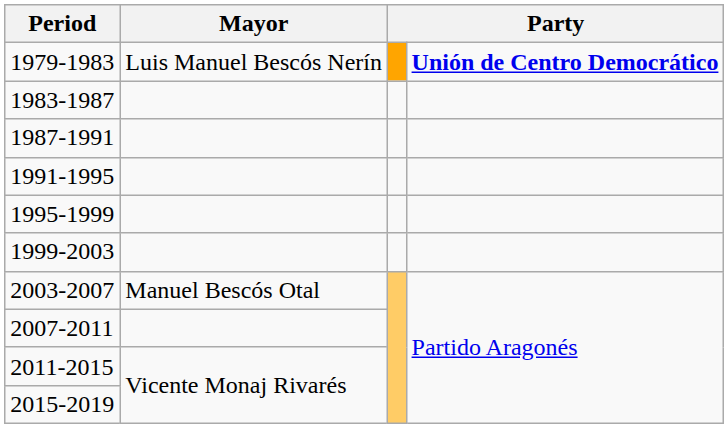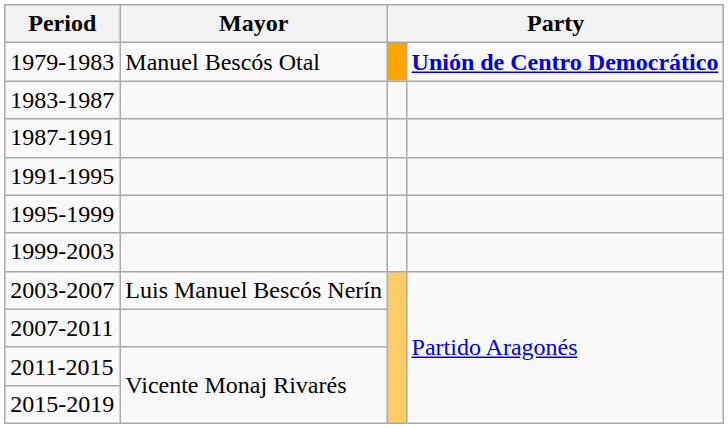1979-1983 | Mayor: Luis Manuel Bescós Nerín -> Manuel Bescós Otal
2003-2007 | Mayor: Manuel Bescós Otal -> Luis Manuel Bescós Nerín
